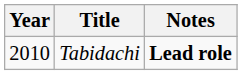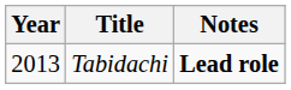Tabidachi | Year: 2010 -> 2013
